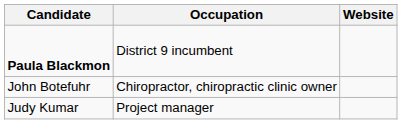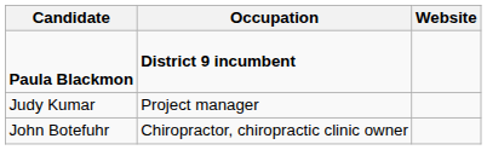Paula Blackmon | Occupation: normal -> bold
rows swapped: John Botefuhr <-> Judy Kumar
